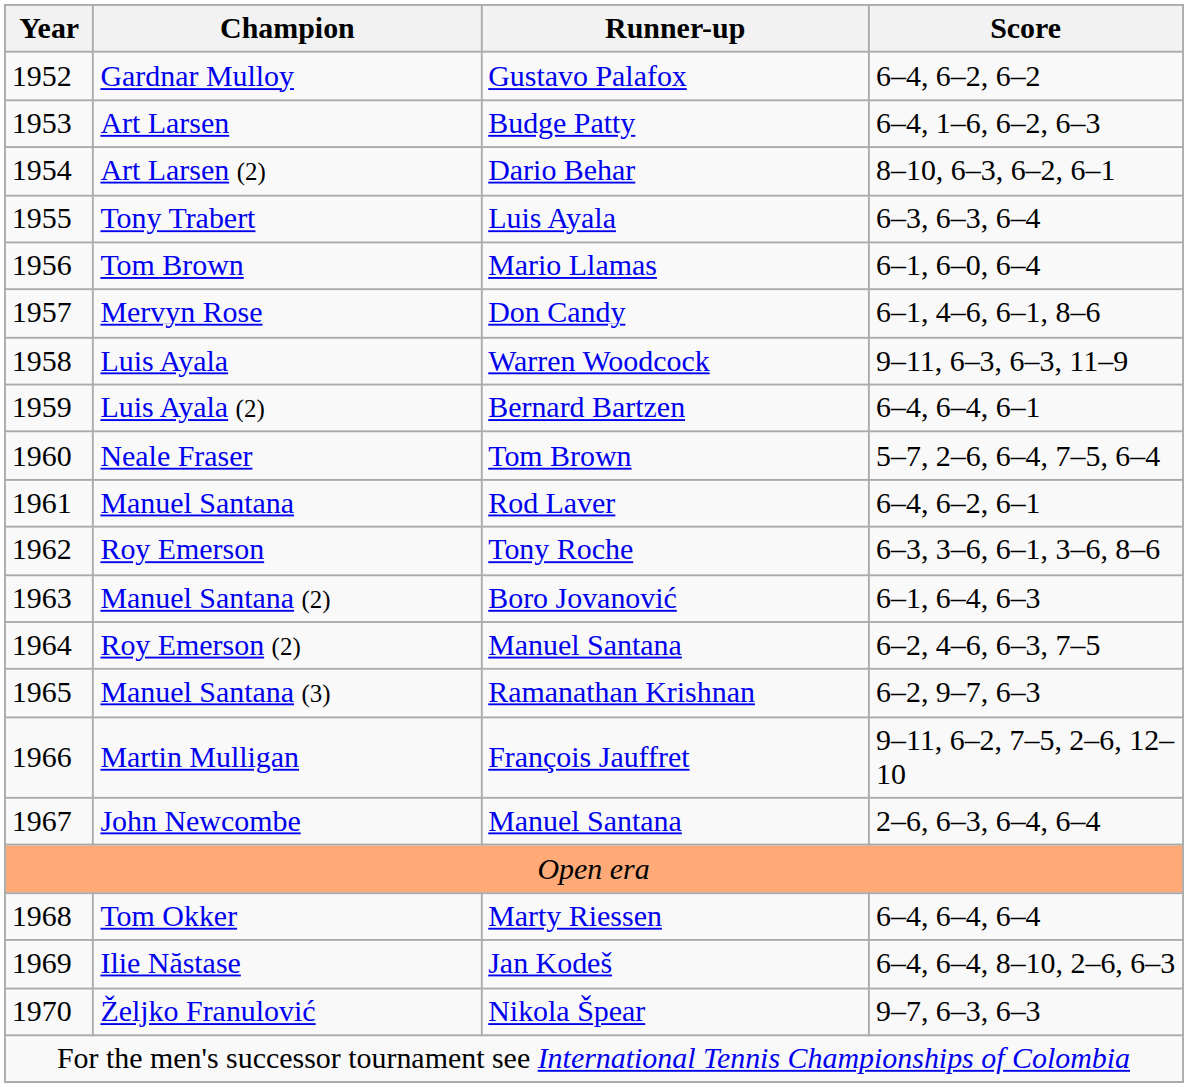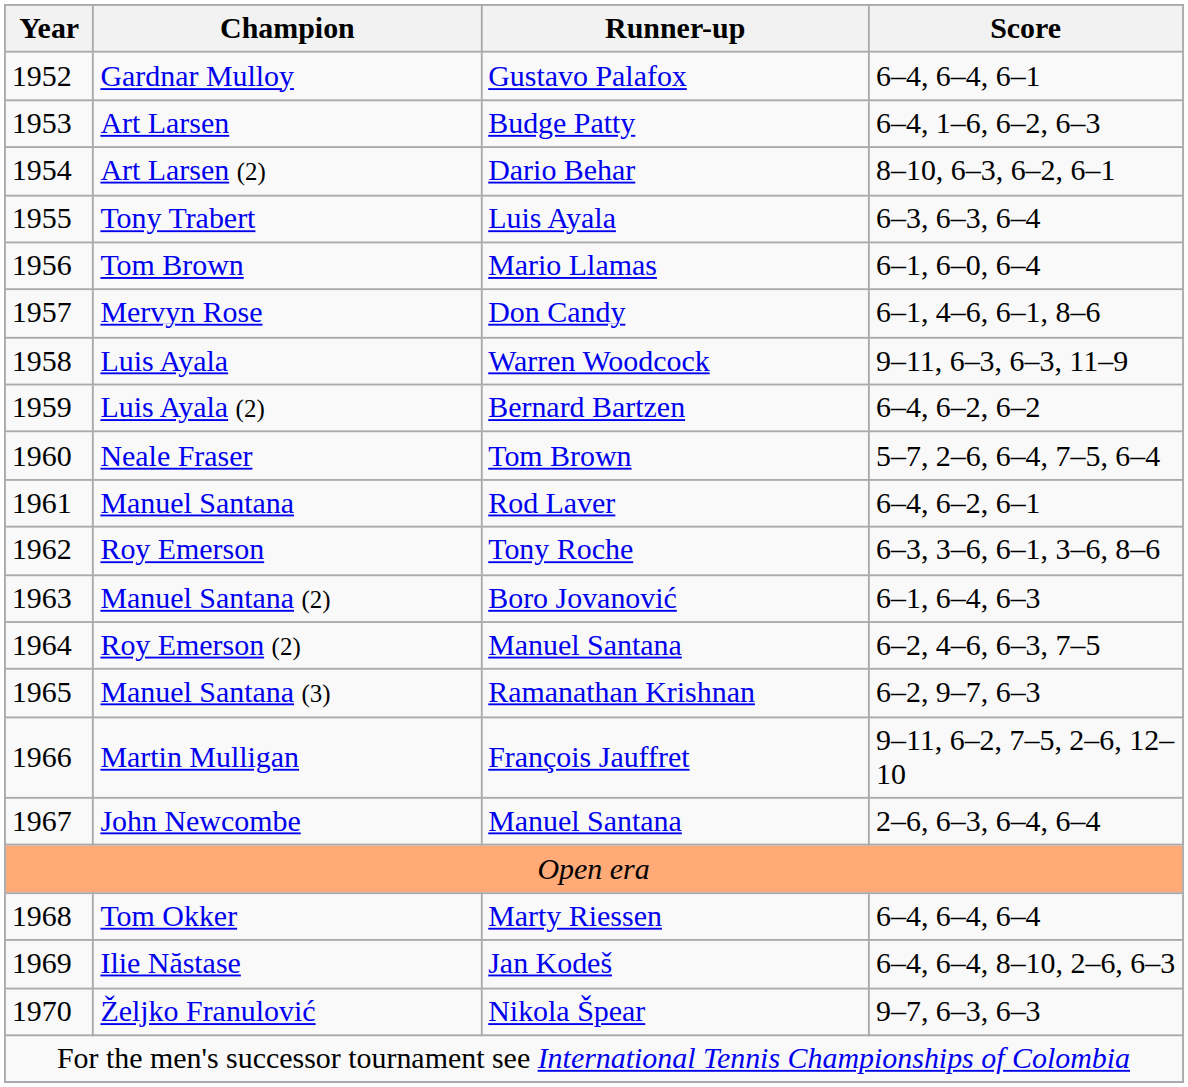Gardnar Mulloy | Score: 6–4, 6–2, 6–2 -> 6–4, 6–4, 6–1
Luis Ayala (2) | Score: 6–4, 6–4, 6–1 -> 6–4, 6–2, 6–2
